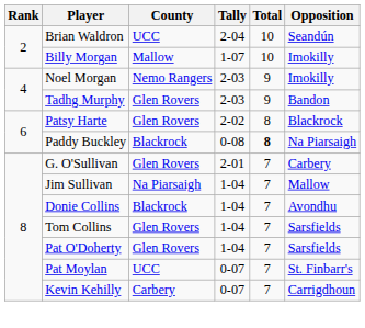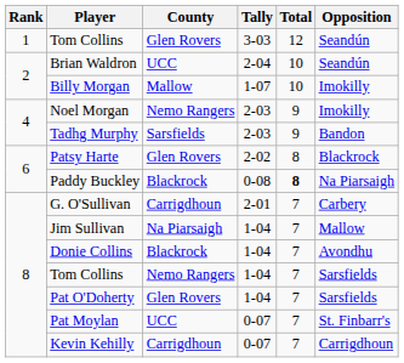+ row: 1 | Tom Collins | Glen Rovers | 3-03 | 12 | Seandún
Tadhg Murphy | County: Glen Rovers -> Sarsfields
G. O'Sullivan | County: Glen Rovers -> Carrigdhoun
Tom Collins / 1-04 | County: Glen Rovers -> Nemo Rangers
Kevin Kehilly | County: Carbery -> Carrigdhoun
